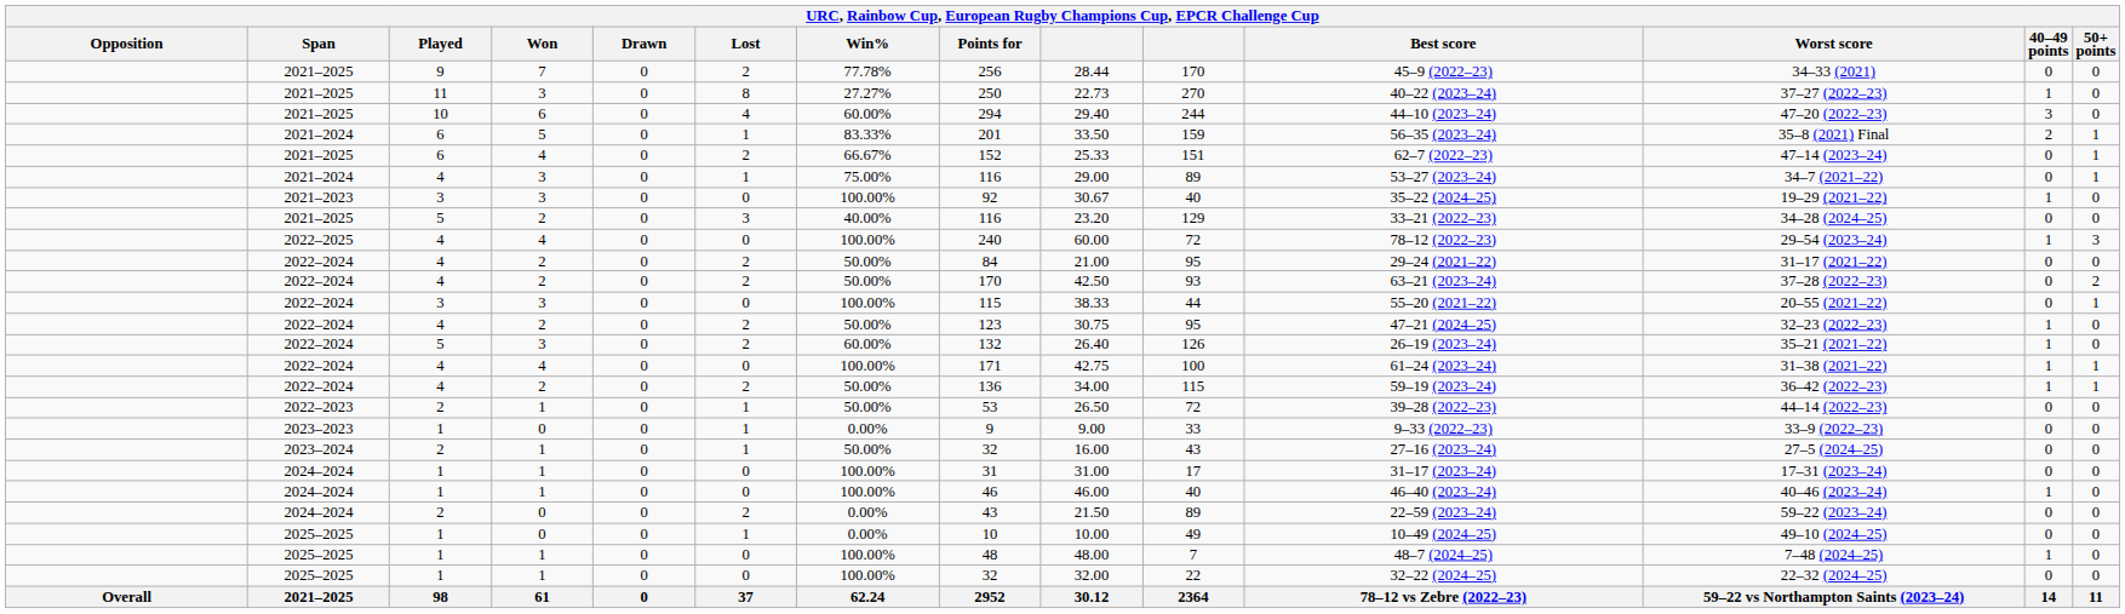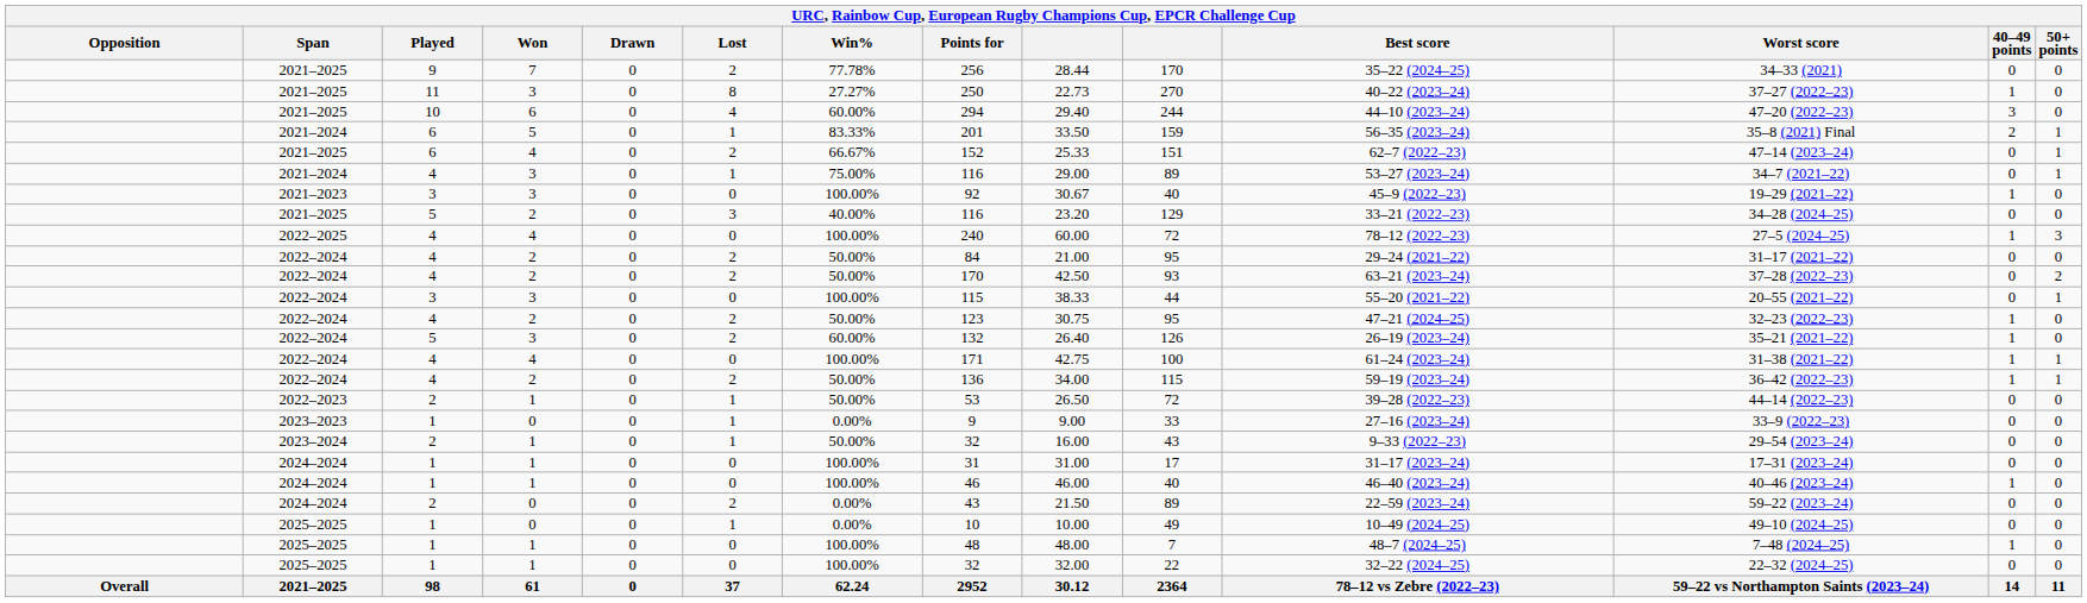2021–2025 / 7 | Best score: 45–9 (2022–23) -> 35–22 (2024–25)
2021–2023 | Best score: 35–22 (2024–25) -> 45–9 (2022–23)
2022–2025 | Worst score: 29–54 (2023–24) -> 27–5 (2024–25)
2023–2023 | Best score: 9–33 (2022–23) -> 27–16 (2023–24)
2023–2024 | Best score: 27–16 (2023–24) -> 9–33 (2022–23)
2023–2024 | Worst score: 27–5 (2024–25) -> 29–54 (2023–24)
